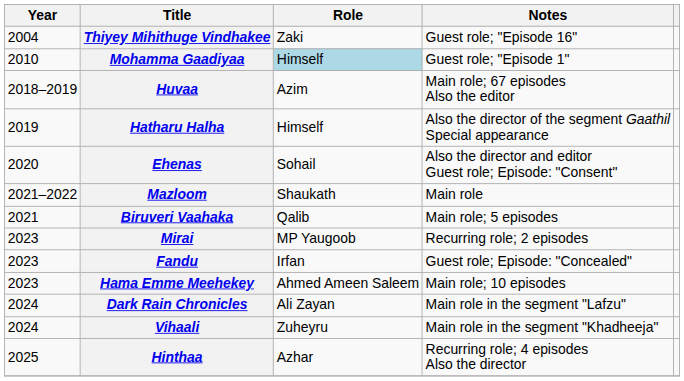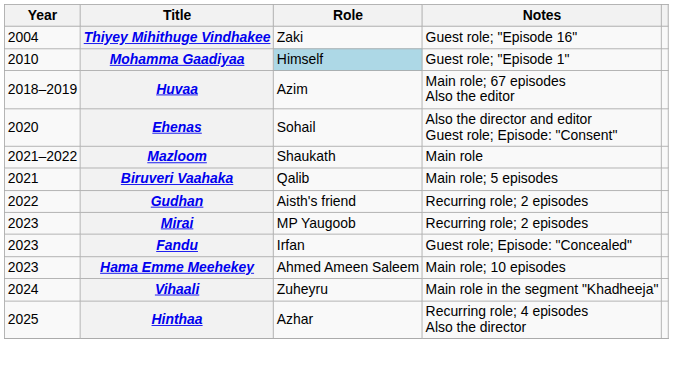- row: 2019 | Hatharu Halha | Himself | Also the director of the segment Gaathil Special appearance
+ row: 2022 | Gudhan | Aisth's friend | Recurring role; 2 episodes
- row: 2024 | Dark Rain Chronicles | Ali Zayan | Main role in the segment "Lafzu"
